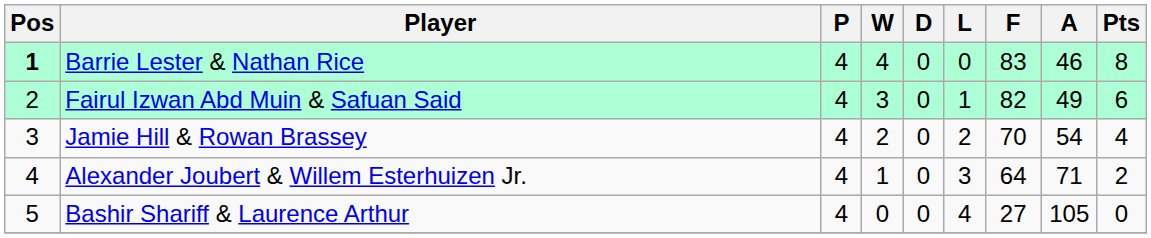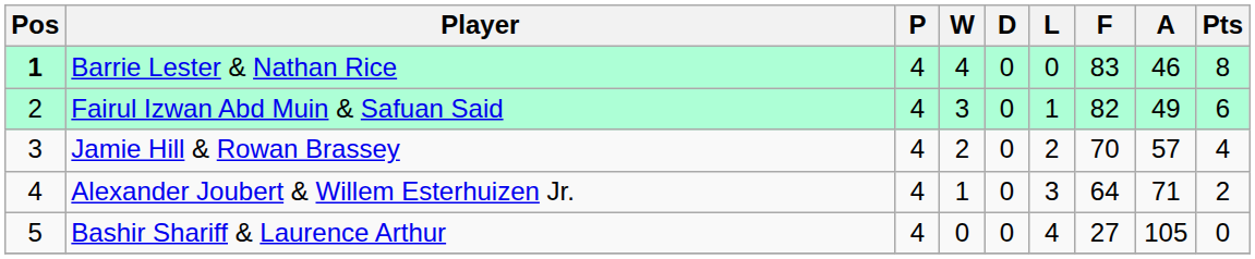Jamie Hill & Rowan Brassey | A: 54 -> 57
